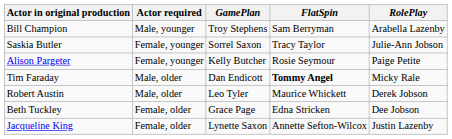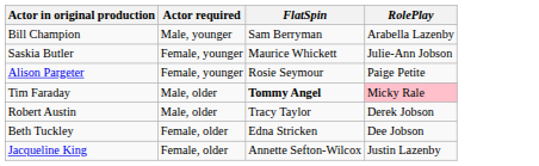- column: GamePlan | Troy Stephens | Sorrel Saxon | Kelly Butcher | Dan Endicott | Leo Tyler | Grace Page | Lynette Saxon
Saskia Butler | FlatSpin: Tracy Taylor -> Maurice Whickett
Tim Faraday | RolePlay: no background -> pink background
Robert Austin | FlatSpin: Maurice Whickett -> Tracy Taylor
